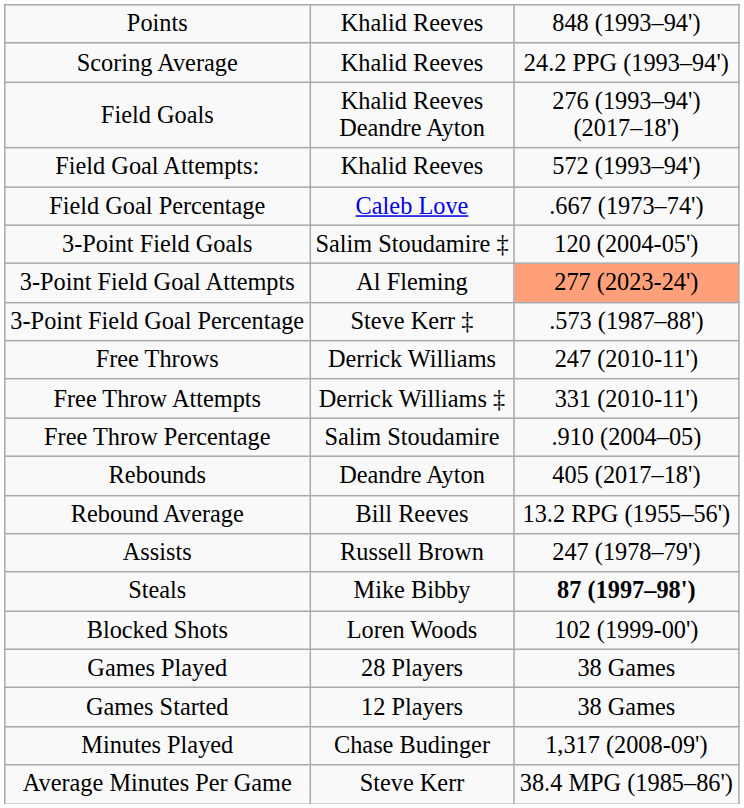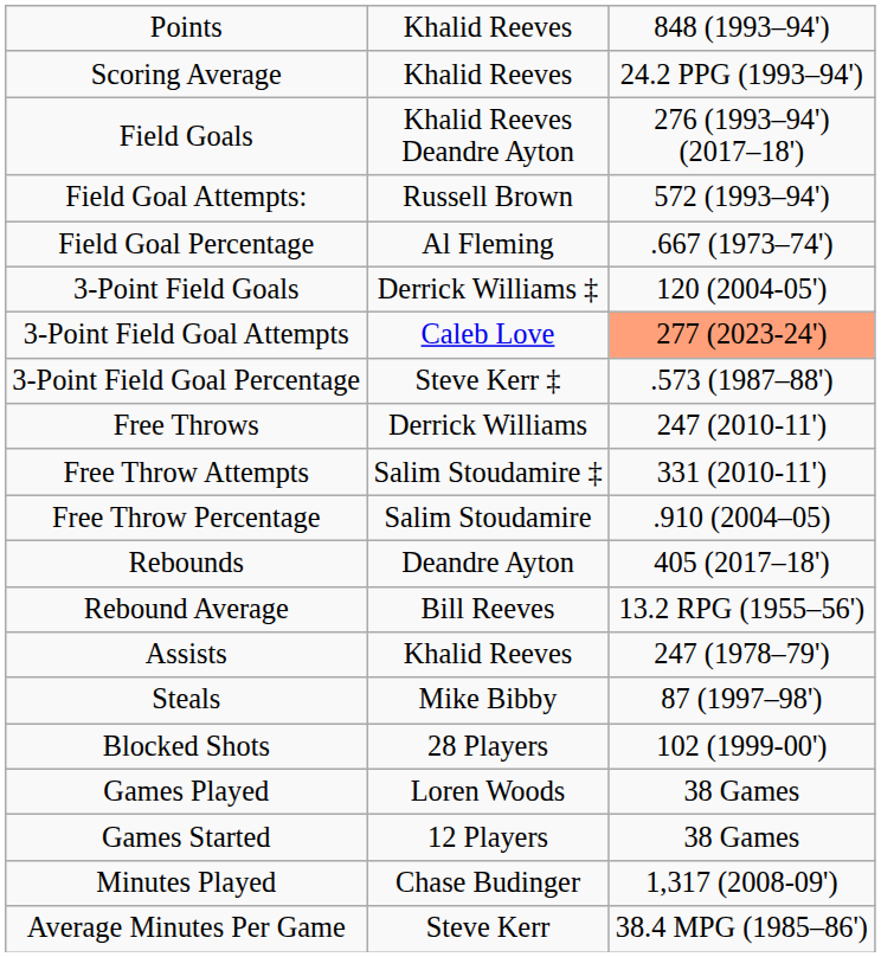Field Goal Attempts: | column 2: Khalid Reeves -> Russell Brown
Field Goal Percentage | column 2: Caleb Love -> Al Fleming
3-Point Field Goals | column 2: Salim Stoudamire ‡ -> Derrick Williams ‡
3-Point Field Goal Attempts | column 2: Al Fleming -> Caleb Love
Free Throw Attempts | column 2: Derrick Williams ‡ -> Salim Stoudamire ‡
Assists | column 2: Russell Brown -> Khalid Reeves
Steals | column 3: bold -> normal
Blocked Shots | column 2: Loren Woods -> 28 Players
Games Played | column 2: 28 Players -> Loren Woods
